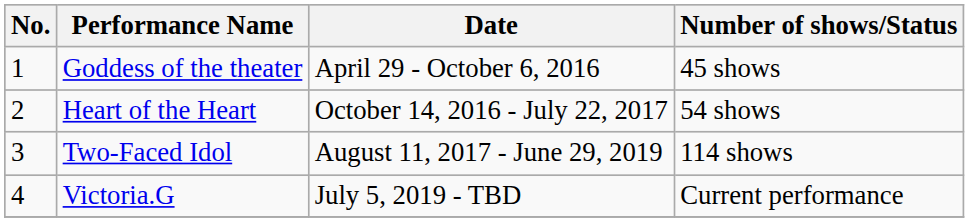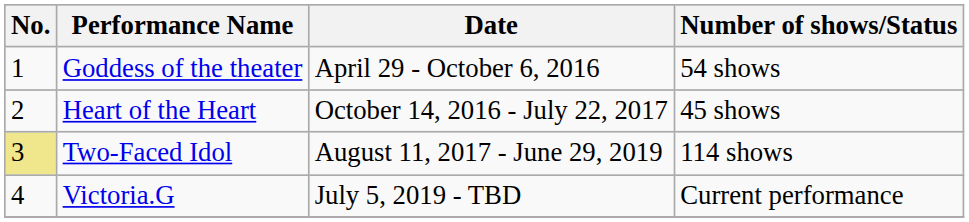Goddess of the theater | Number of shows/Status: 45 shows -> 54 shows
Heart of the Heart | Number of shows/Status: 54 shows -> 45 shows
Two-Faced Idol | No.: no background -> khaki background
